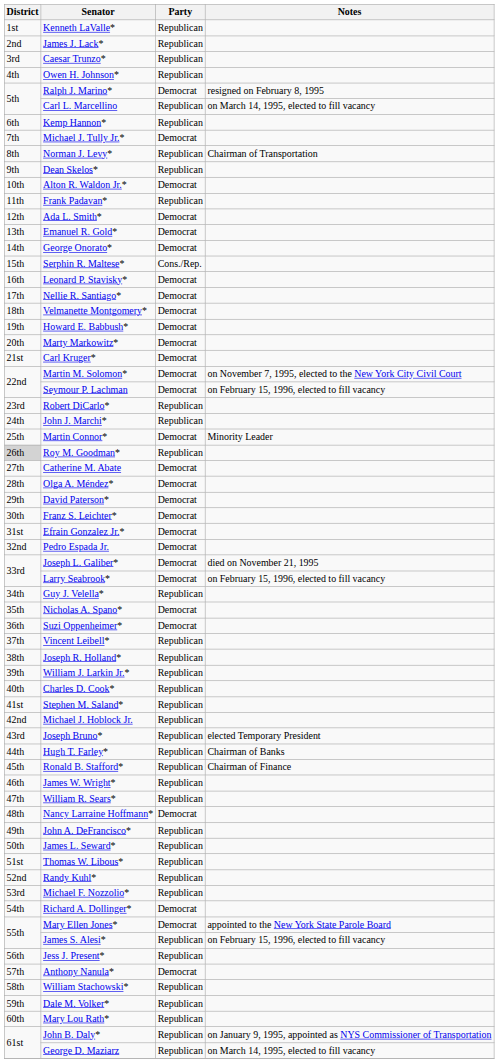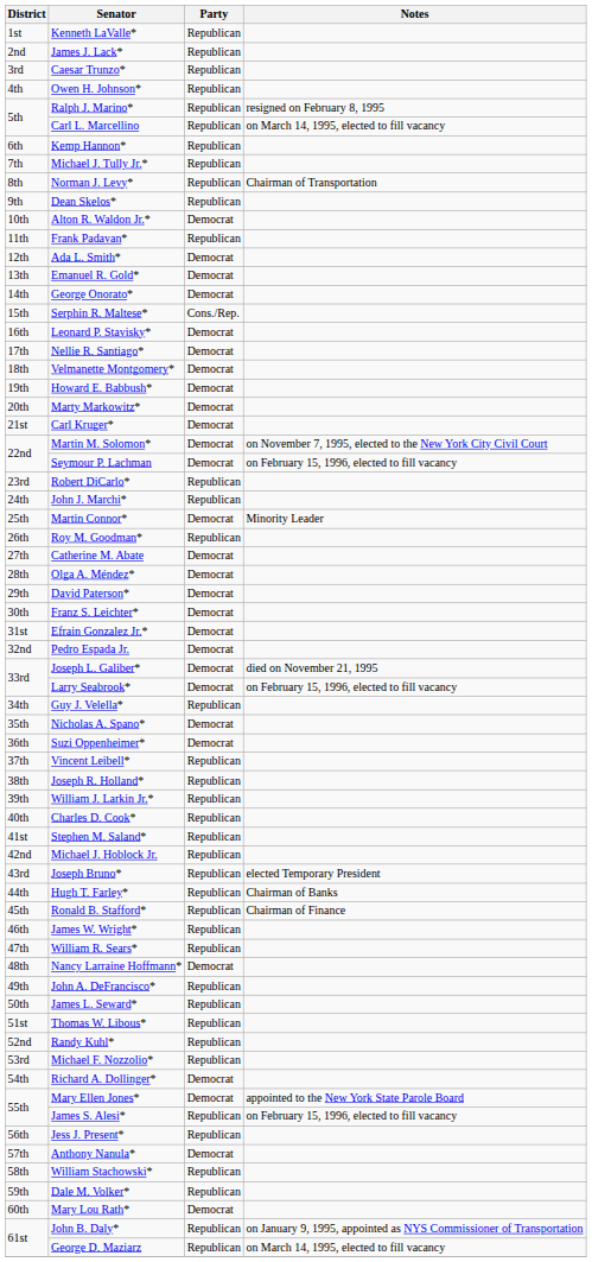Ralph J. Marino* | Party: Democrat -> Republican
Michael J. Tully Jr.* | Party: Democrat -> Republican
Roy M. Goodman* | District: lightgrey background -> no background
Mary Lou Rath* | Party: Republican -> Democrat
